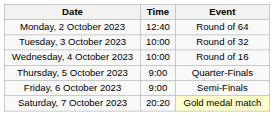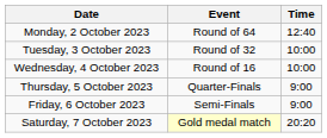columns swapped: Time <-> Event
